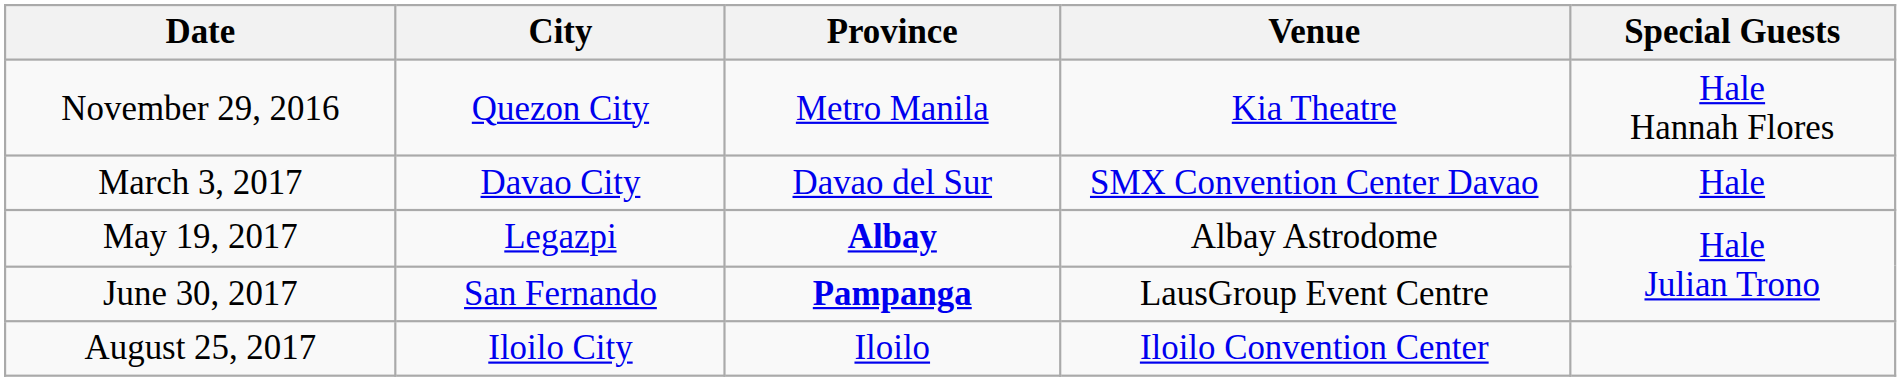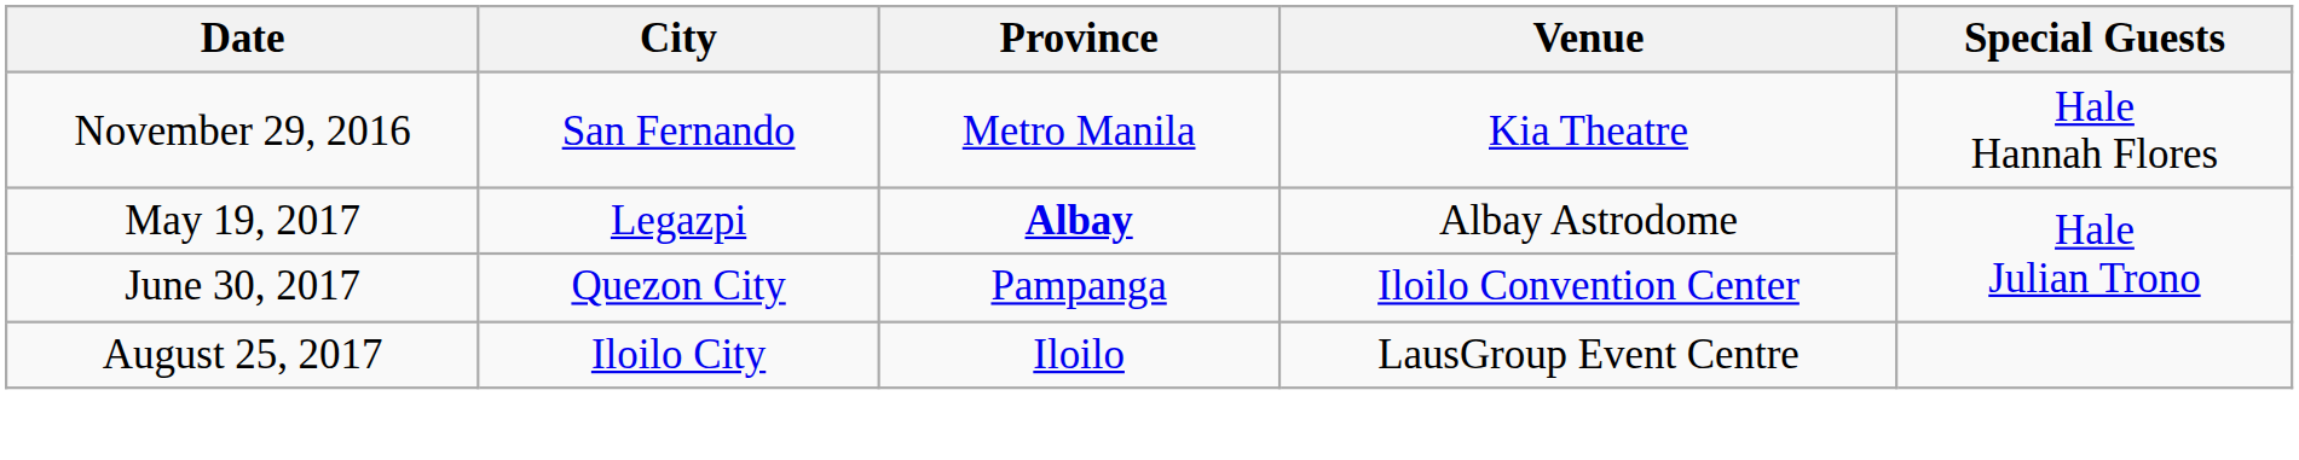November 29, 2016 | City: Quezon City -> San Fernando
- row: March 3, 2017 | Davao City | Davao del Sur | SMX Convention Center Davao | Hale
June 30, 2017 | City: San Fernando -> Quezon City
June 30, 2017 | Province: bold -> normal
June 30, 2017 | Venue: LausGroup Event Centre -> Iloilo Convention Center
August 25, 2017 | Venue: Iloilo Convention Center -> LausGroup Event Centre
